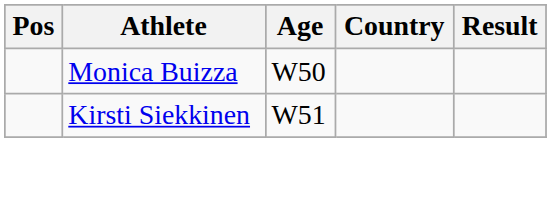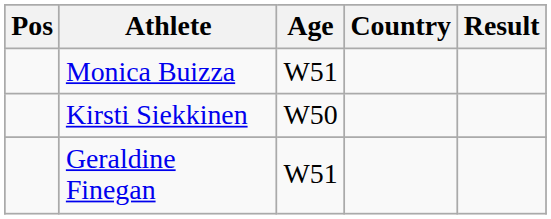Monica Buizza | Age: W50 -> W51
Kirsti Siekkinen | Age: W51 -> W50
+ row: Geraldine Finegan | W51
